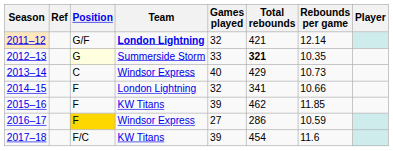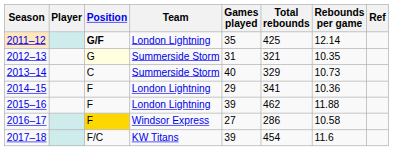columns swapped: Player <-> Ref
2011–12 | Position: normal -> bold
2011–12 | Team: bold -> normal
2011–12 | Games played: 32 -> 35
2011–12 | Total rebounds: 421 -> 425
2012–13 | Games played: 33 -> 31
2012–13 | Total rebounds: bold -> normal
2013–14 | Team: Windsor Express -> Summerside Storm
2013–14 | Total rebounds: 429 -> 329
2014–15 | Games played: 32 -> 29
2014–15 | Rebounds per game: 10.66 -> 10.36
2015–16 | Team: KW Titans -> London Lightning
2015–16 | Rebounds per game: 11.85 -> 11.88
2016–17 | Rebounds per game: 10.59 -> 10.58
